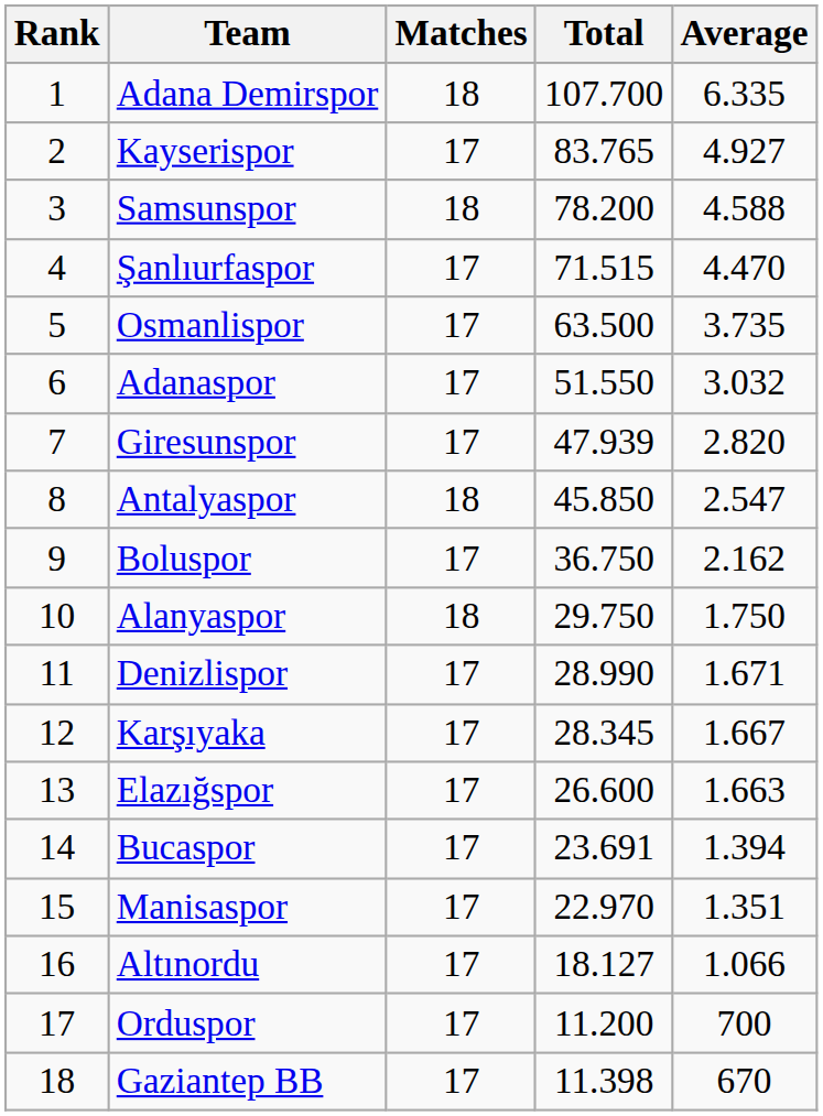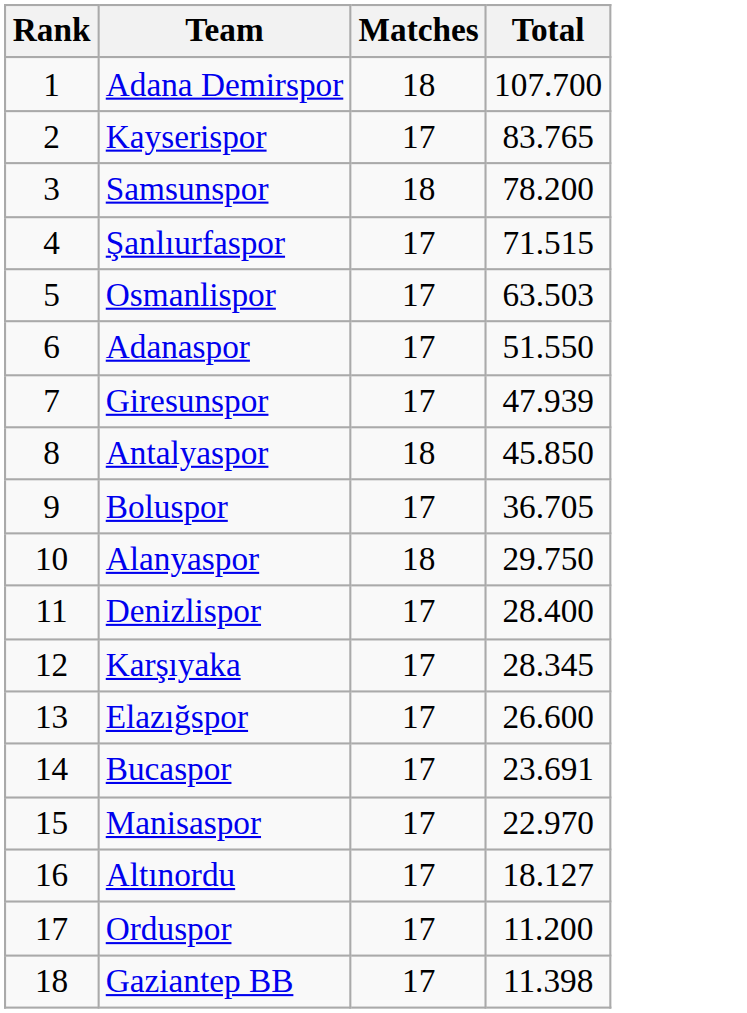- column: Average | 6.335 | 4.927 | 4.588 | 4.470 | 3.735 | 3.032 | 2.820 | 2.547 | 2.162 | 1.750 | 1.671 | 1.667 | 1.663 | 1.394 | 1.351 | 1.066 | 700 | 670
Osmanlispor | Total: 63.500 -> 63.503
Boluspor | Total: 36.750 -> 36.705
Denizlispor | Total: 28.990 -> 28.400
